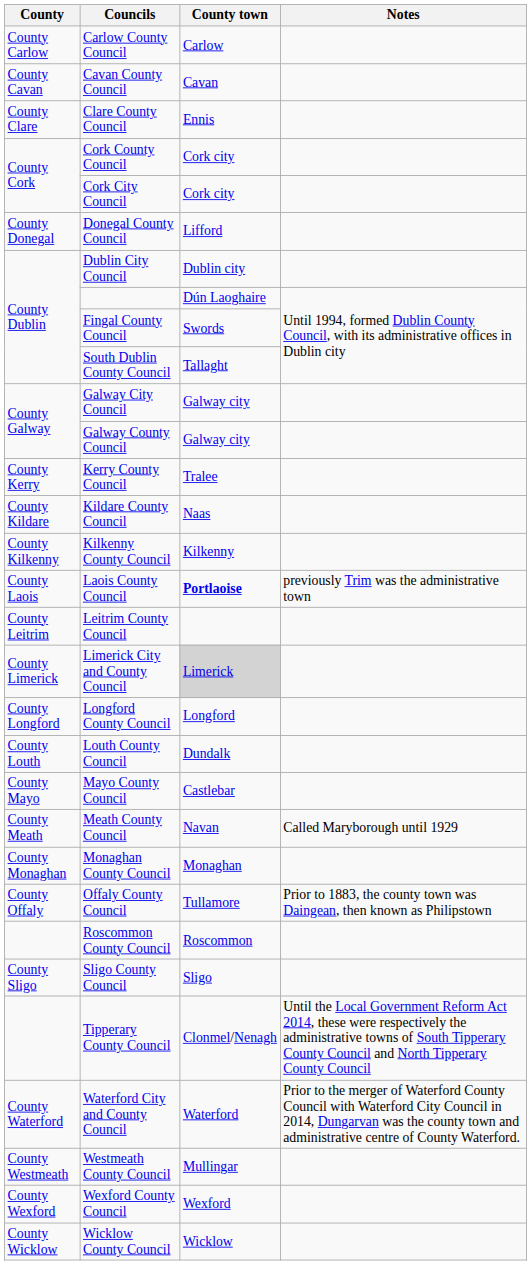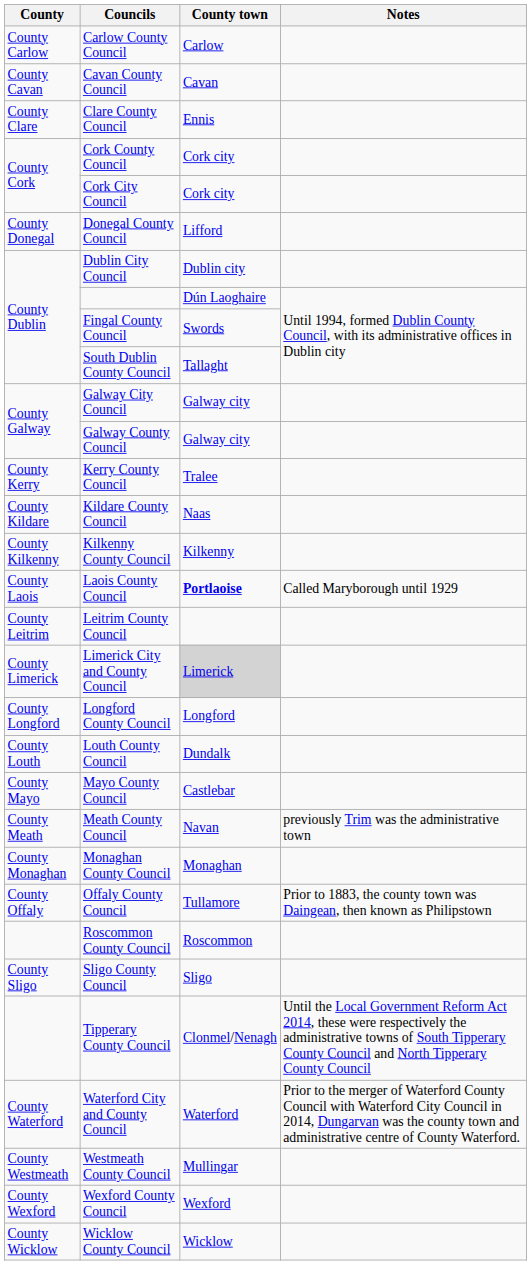Laois County Council | Notes: previously Trim was the administrative town -> Called Maryborough until 1929
Meath County Council | Notes: Called Maryborough until 1929 -> previously Trim was the administrative town
